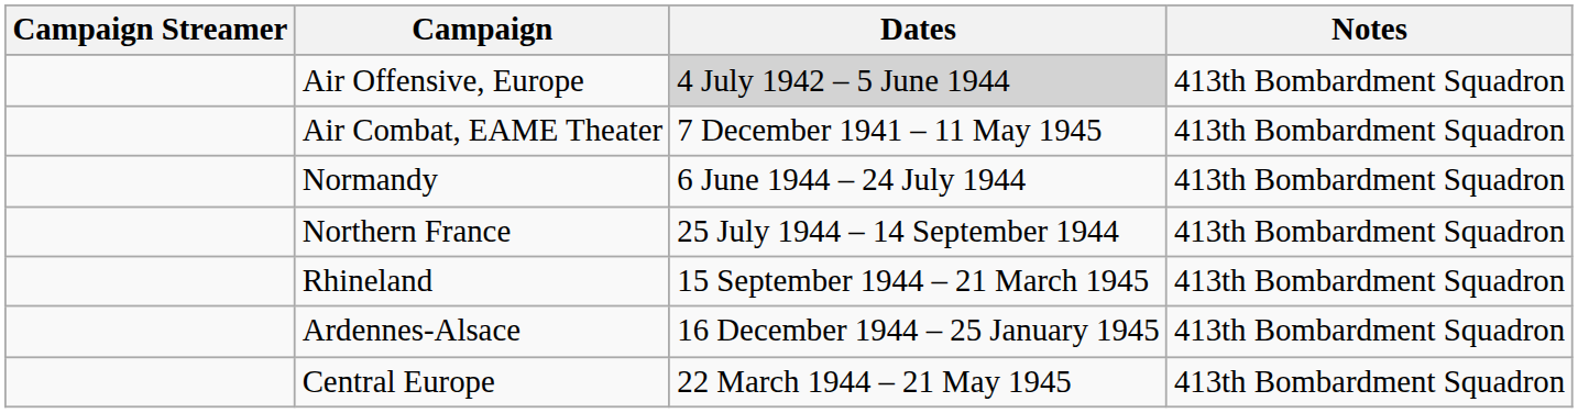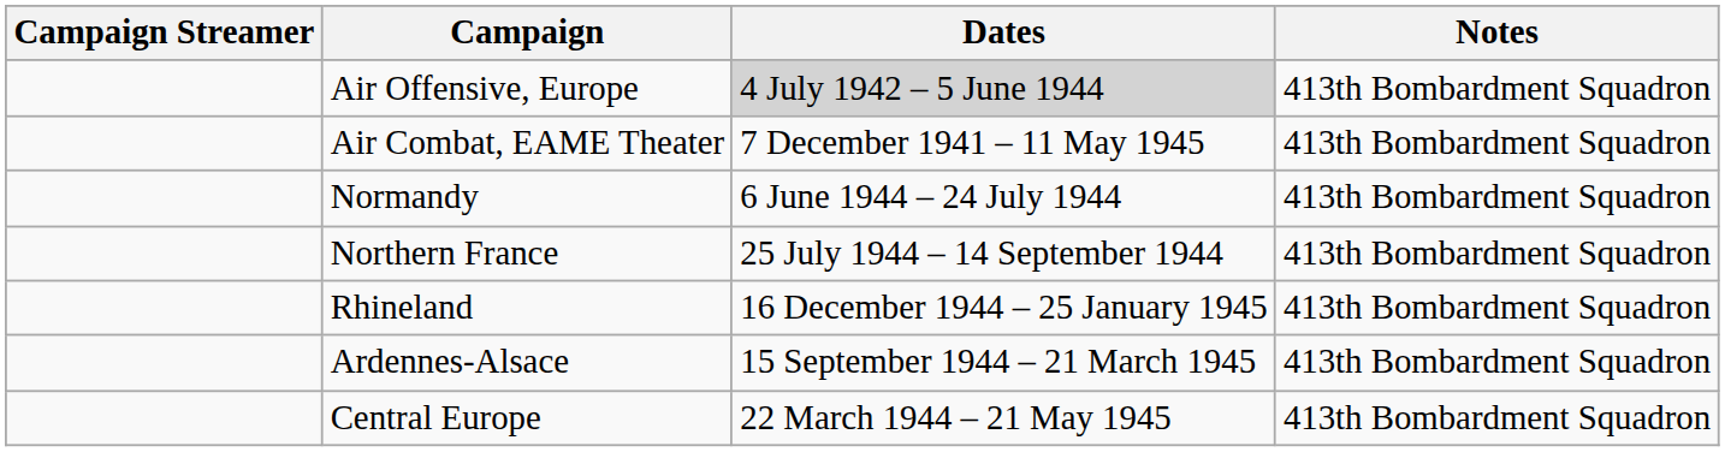Rhineland | Dates: 15 September 1944 – 21 March 1945 -> 16 December 1944 – 25 January 1945
Ardennes-Alsace | Dates: 16 December 1944 – 25 January 1945 -> 15 September 1944 – 21 March 1945
